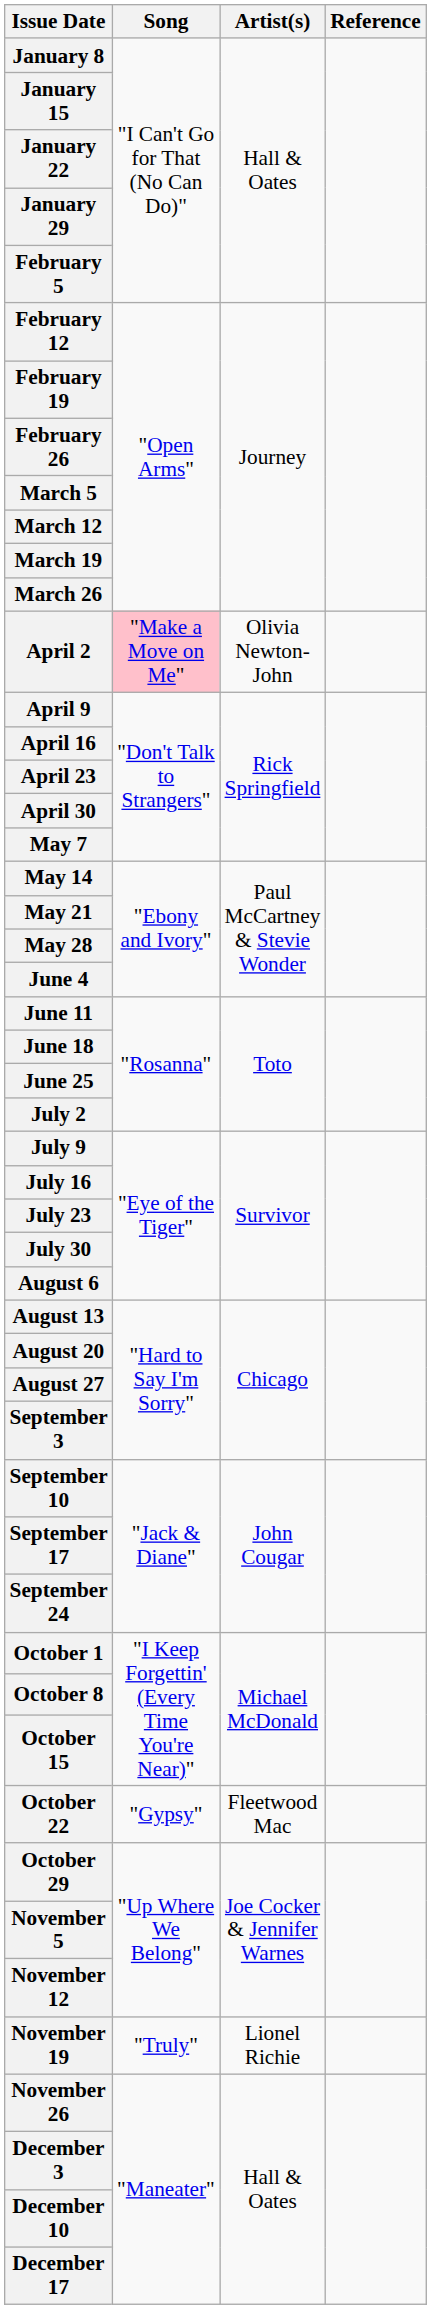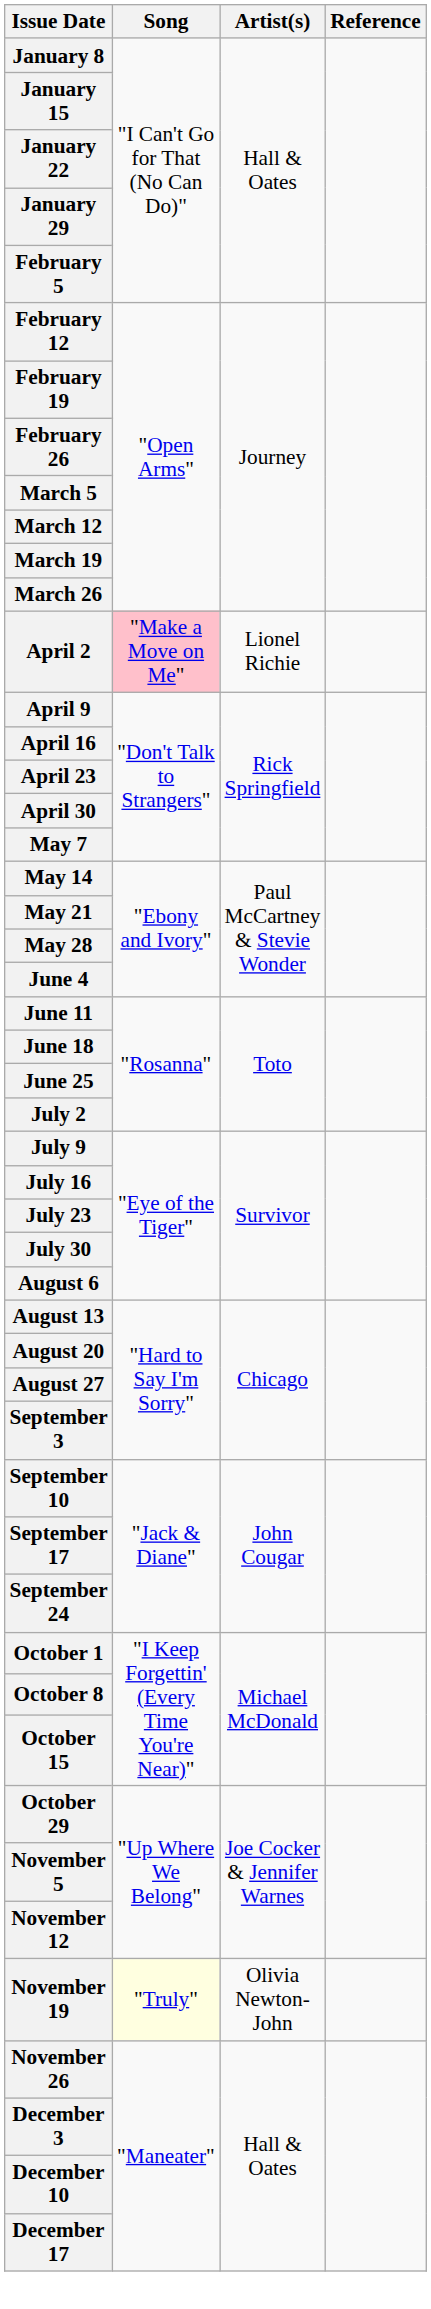April 2 | Artist(s): Olivia Newton-John -> Lionel Richie
- row: October 22 | "Gypsy" | Fleetwood Mac
November 19 | Song: no background -> lightyellow background
November 19 | Artist(s): Lionel Richie -> Olivia Newton-John
